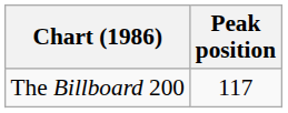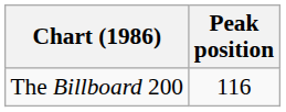The Billboard 200 | Peak position: 117 -> 116
